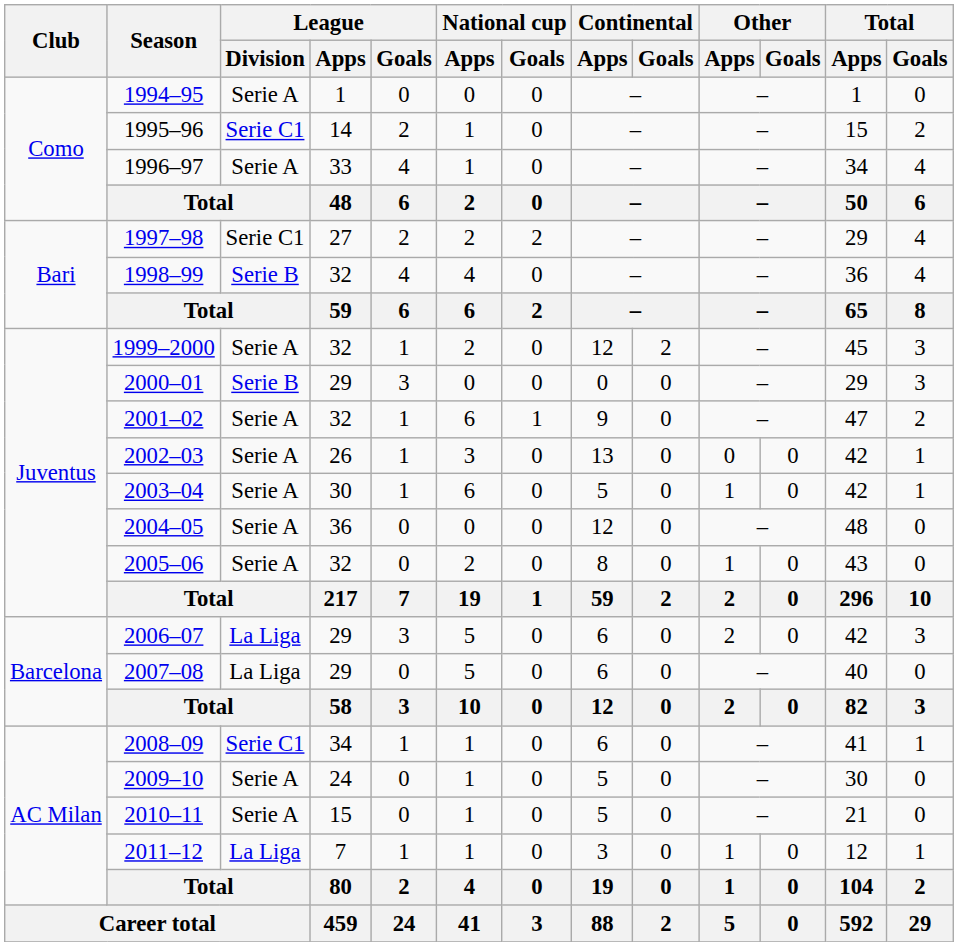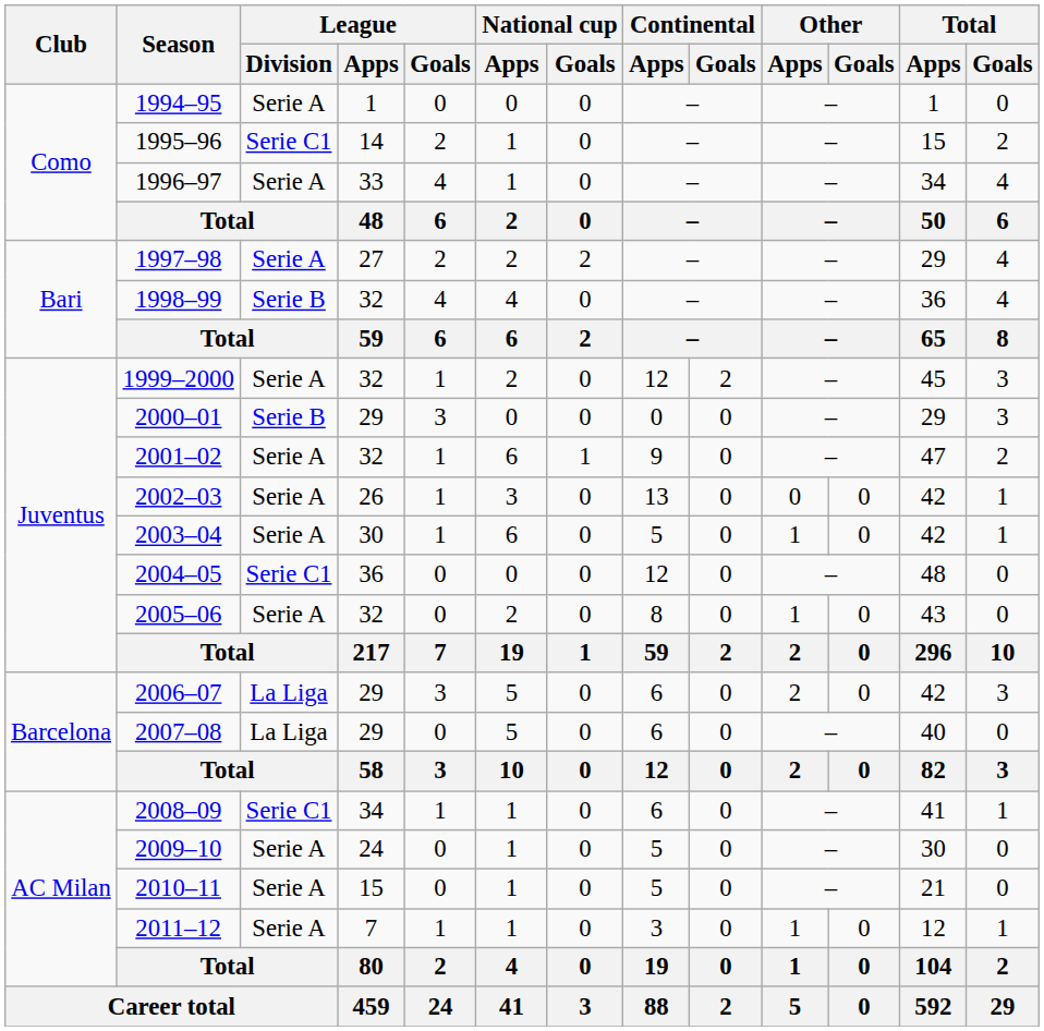1997–98 | League / Division: Serie C1 -> Serie A
2004–05 | League / Division: Serie A -> Serie C1
2011–12 | League / Division: La Liga -> Serie A
